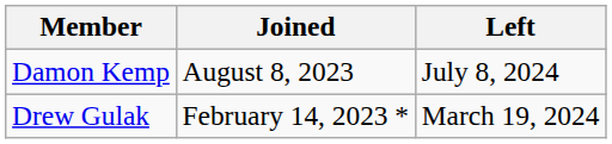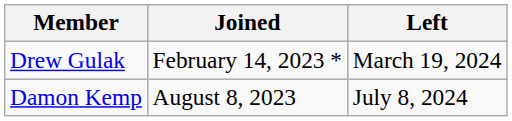rows swapped: Drew Gulak <-> Damon Kemp
